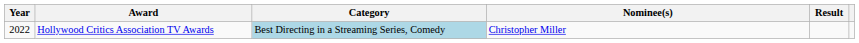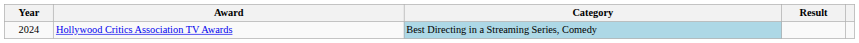- column: Nominee(s) | Christopher Miller
Hollywood Critics Association TV Awards | Year: 2022 -> 2024
